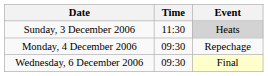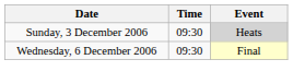Sunday, 3 December 2006 | Time: 11:30 -> 09:30
- row: Monday, 4 December 2006 | 09:30 | Repechage
